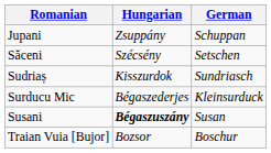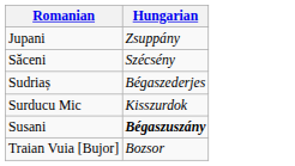- column: German | Schuppan | Setschen | Sundriasch | Kleinsurduck | Susan | Boschur
Sudriaș | Hungarian: Kisszurdok -> Bégaszederjes
Surducu Mic | Hungarian: Bégaszederjes -> Kisszurdok
